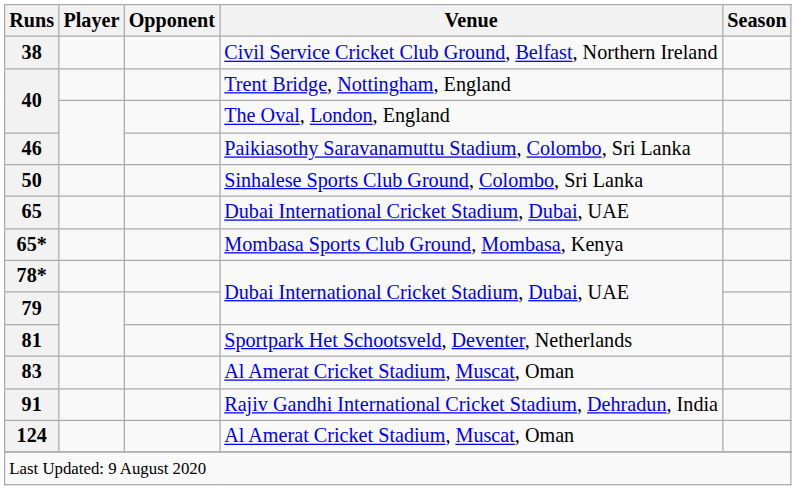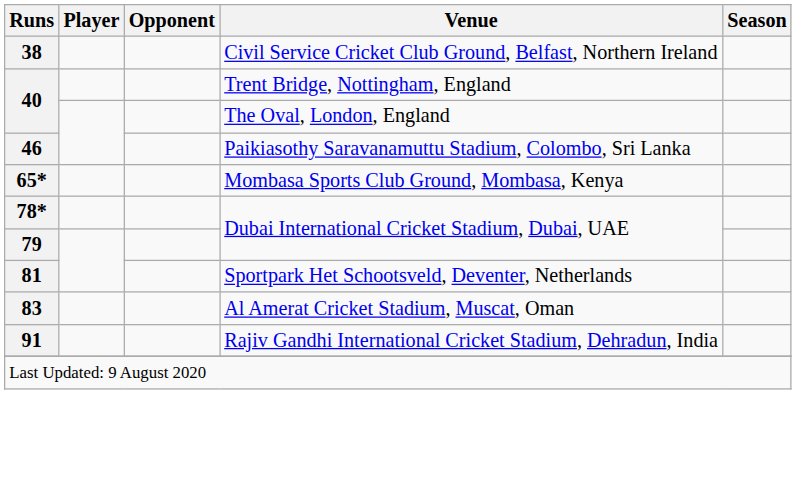- row: 50 | Sinhalese Sports Club Ground, Colombo, Sri Lanka
- row: 65 | Dubai International Cricket Stadium, Dubai, UAE
- row: 124 | Al Amerat Cricket Stadium, Muscat, Oman
